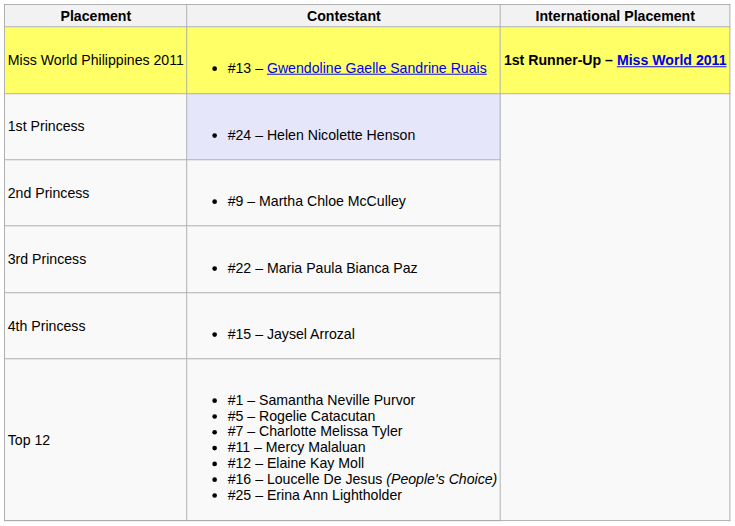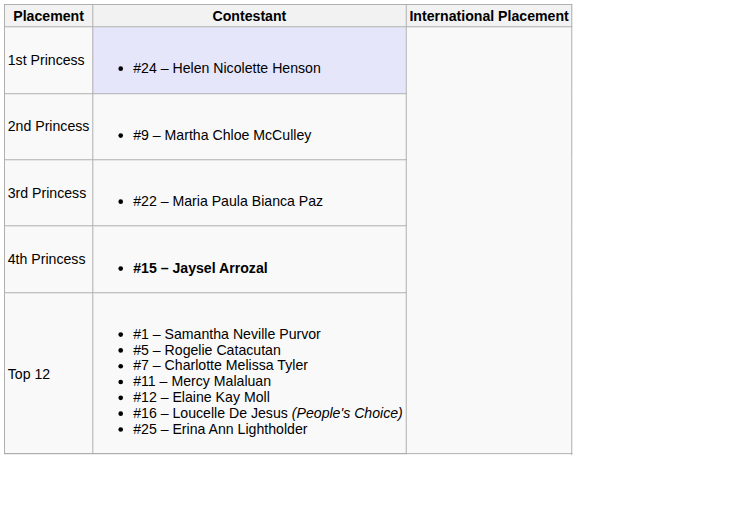- row: Miss World Philippines 2011 | #13 – Gwendoline Gaelle Sandrine Ruais | 1st Runner-Up – Miss World 2011
4th Princess | Contestant: normal -> bold
